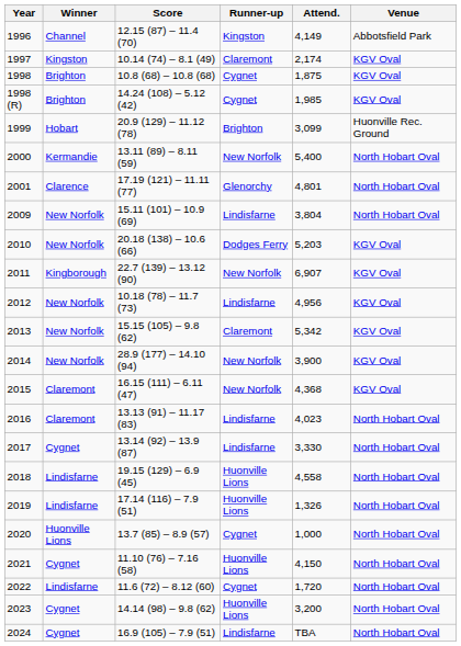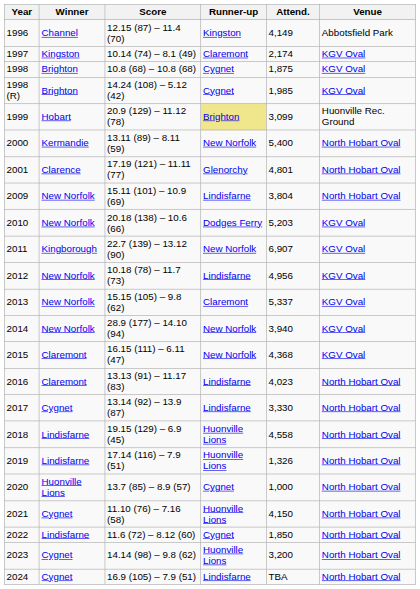1999 | Runner-up: no background -> khaki background
2013 | Attend.: 5,342 -> 5,337
2014 | Attend.: 3,900 -> 3,940
2022 | Attend.: 1,720 -> 1,850
